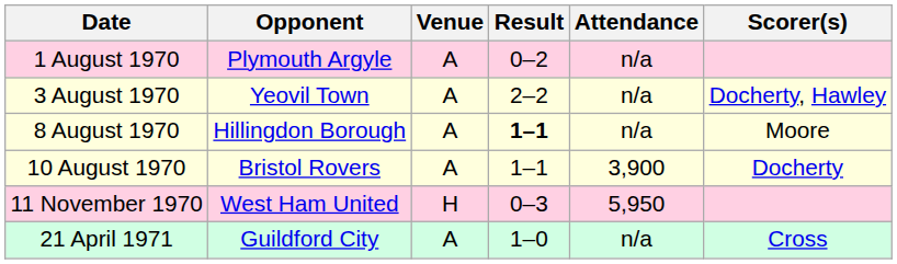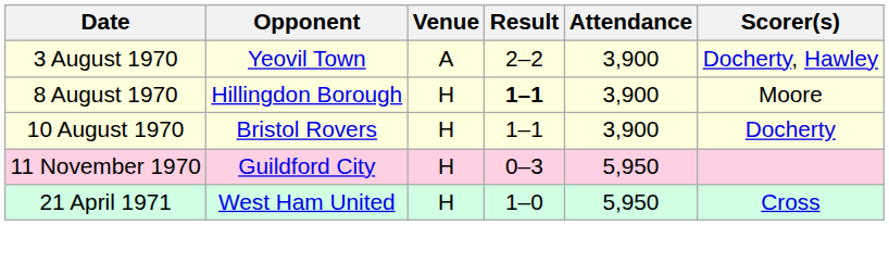- row: 1 August 1970 | Plymouth Argyle | A | 0–2 | n/a
3 August 1970 | Attendance: n/a -> 3,900
8 August 1970 | Venue: A -> H
8 August 1970 | Attendance: n/a -> 3,900
10 August 1970 | Venue: A -> H
11 November 1970 | Opponent: West Ham United -> Guildford City
21 April 1971 | Opponent: Guildford City -> West Ham United
21 April 1971 | Venue: A -> H
21 April 1971 | Attendance: n/a -> 5,950
